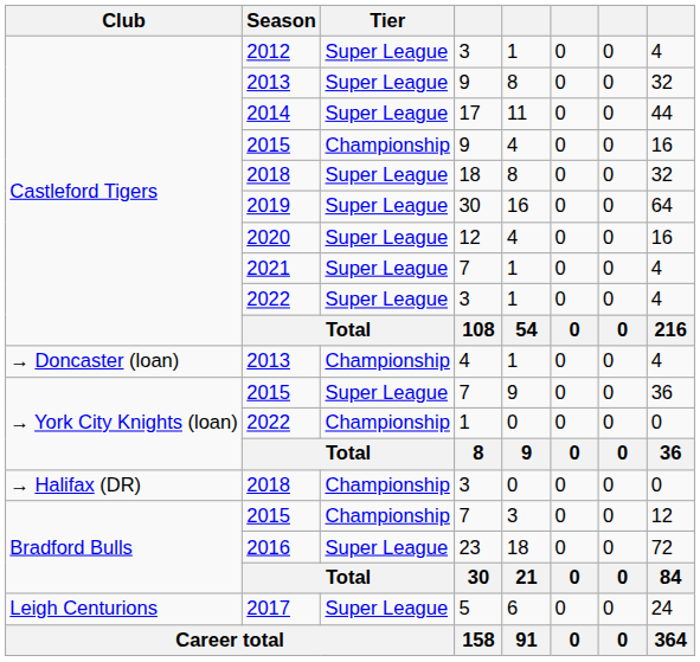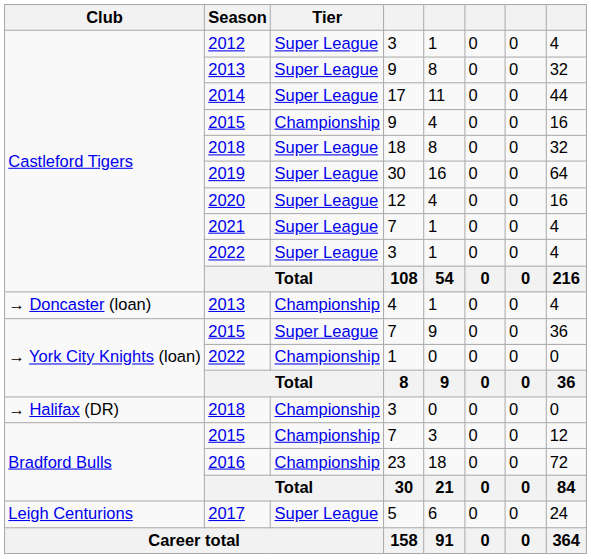2016 | Tier: Super League -> Championship
